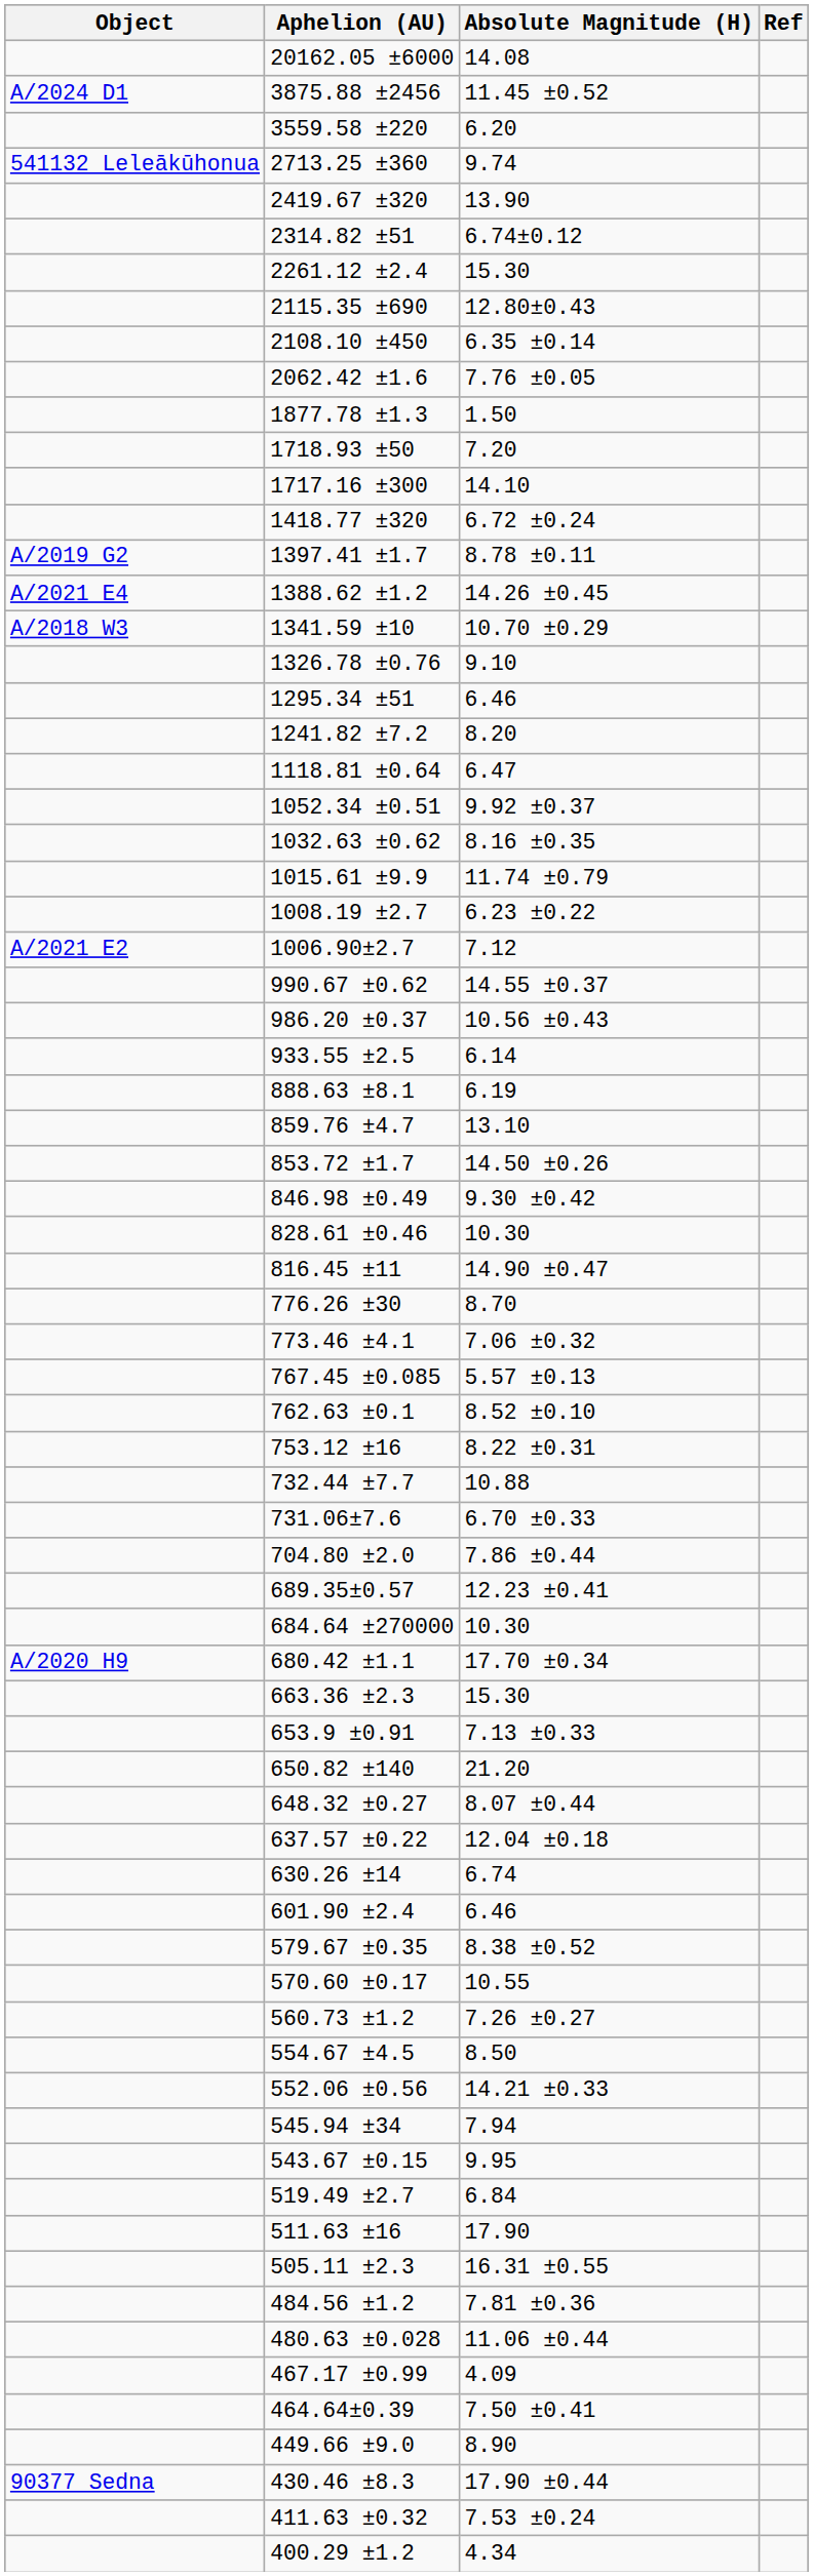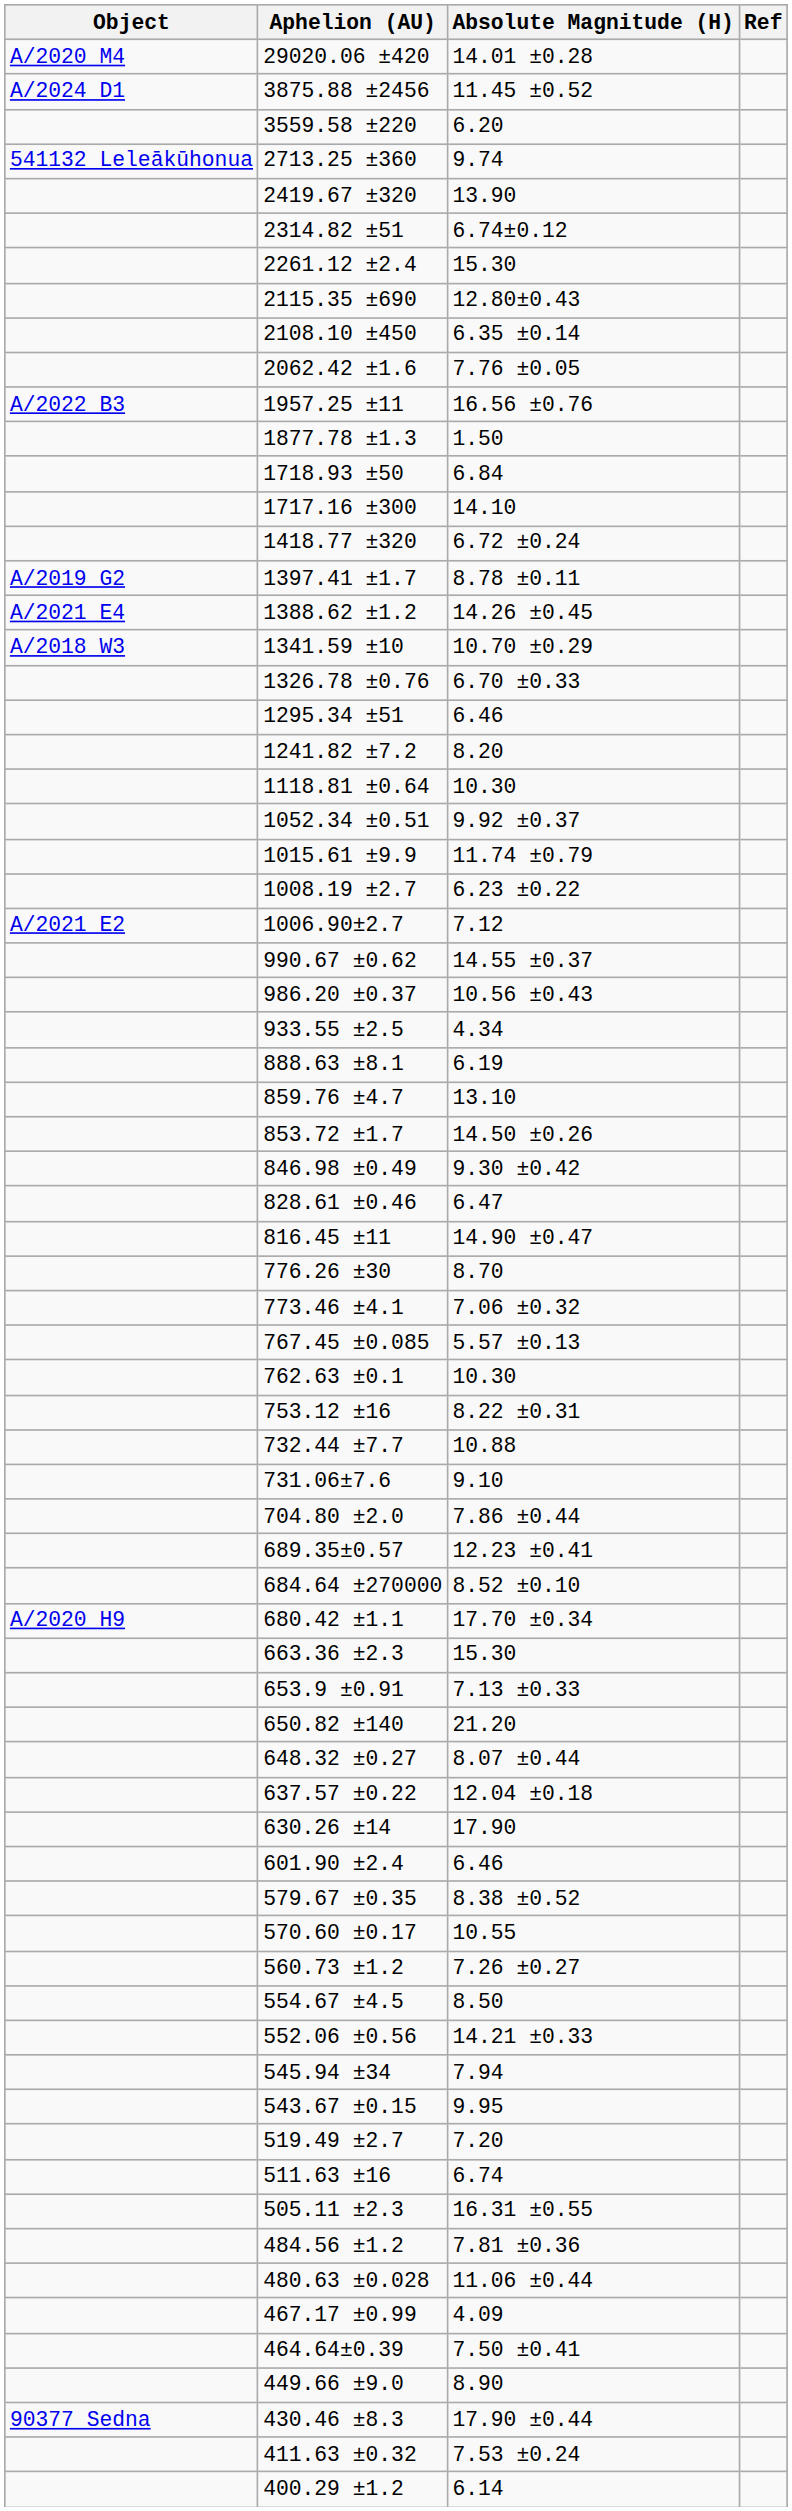+ row: A/2020 M4 | 29020.06 ±420 | 14.01 ±0.28
- row: 20162.05 ±6000 | 14.08
+ row: A/2022 B3 | 1957.25 ±11 | 16.56 ±0.76
1718.93 ±50 | Absolute Magnitude (H): 7.20 -> 6.84
1326.78 ±0.76 | Absolute Magnitude (H): 9.10 -> 6.70 ±0.33
1118.81 ±0.64 | Absolute Magnitude (H): 6.47 -> 10.30
- row: 1032.63 ±0.62 | 8.16 ±0.35
933.55 ±2.5 | Absolute Magnitude (H): 6.14 -> 4.34
828.61 ±0.46 | Absolute Magnitude (H): 10.30 -> 6.47
762.63 ±0.1 | Absolute Magnitude (H): 8.52 ±0.10 -> 10.30
731.06±7.6 | Absolute Magnitude (H): 6.70 ±0.33 -> 9.10
684.64 ±270000 | Absolute Magnitude (H): 10.30 -> 8.52 ±0.10
630.26 ±14 | Absolute Magnitude (H): 6.74 -> 17.90
519.49 ±2.7 | Absolute Magnitude (H): 6.84 -> 7.20
511.63 ±16 | Absolute Magnitude (H): 17.90 -> 6.74
400.29 ±1.2 | Absolute Magnitude (H): 4.34 -> 6.14
